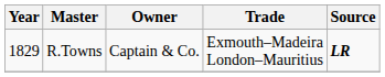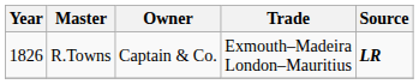R.Towns | Year: 1829 -> 1826
